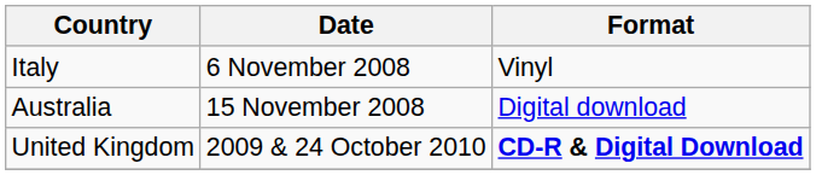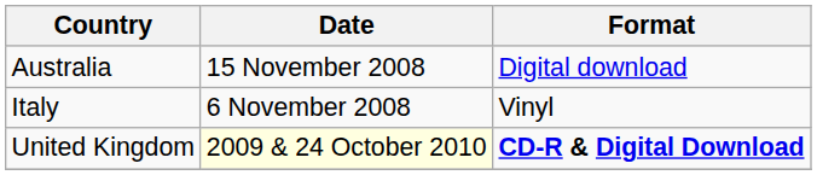rows swapped: Italy <-> Australia
United Kingdom | Date: no background -> lightyellow background
